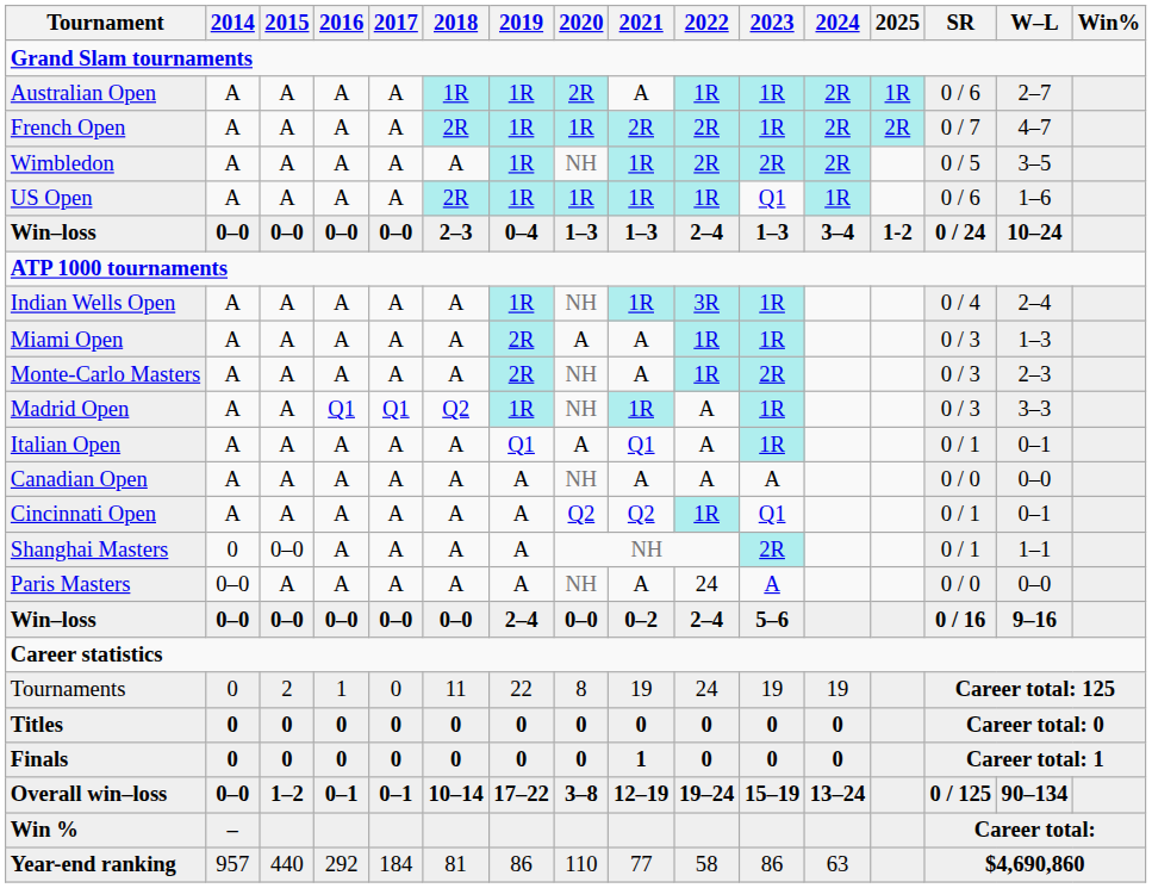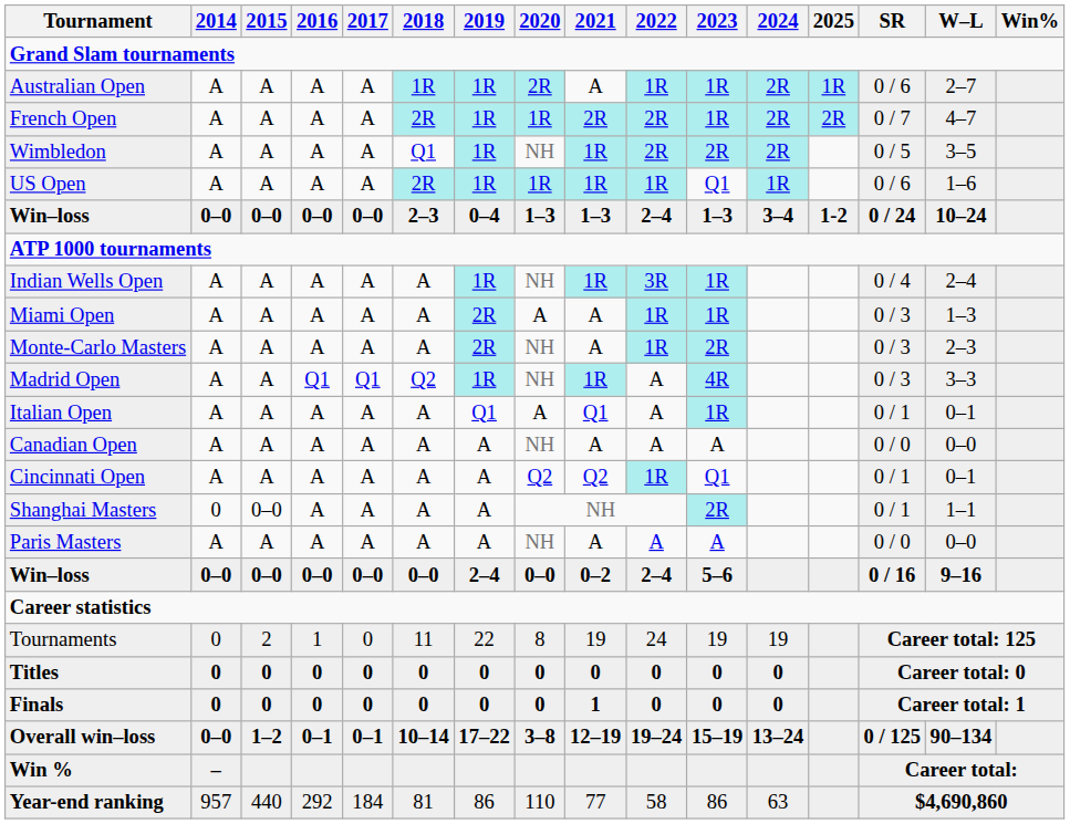Wimbledon | 2018: A -> Q1
Madrid Open | 2023: 1R -> 4R
Paris Masters | 2014: 0–0 -> A
Paris Masters | 2022: 24 -> A
